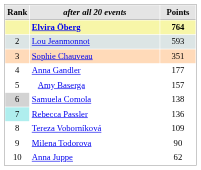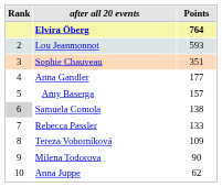Rebecca Passler | Rank: paleturquoise background -> no background
Rebecca Passler | Points: 136 -> 133
